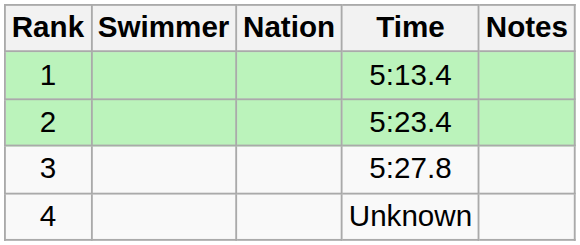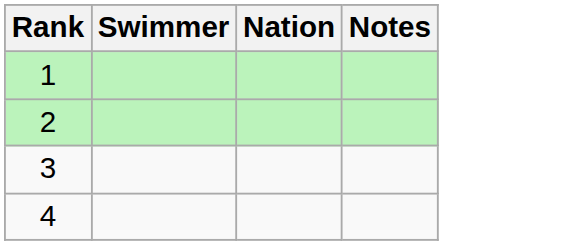- column: Time | 5:13.4 | 5:23.4 | 5:27.8 | Unknown
